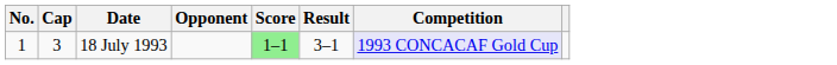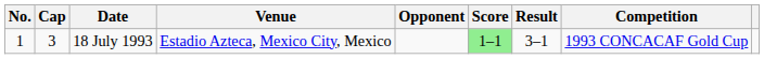+ column: Venue | Estadio Azteca, Mexico City, Mexico
18 July 1993 | Competition: lavender background -> no background
